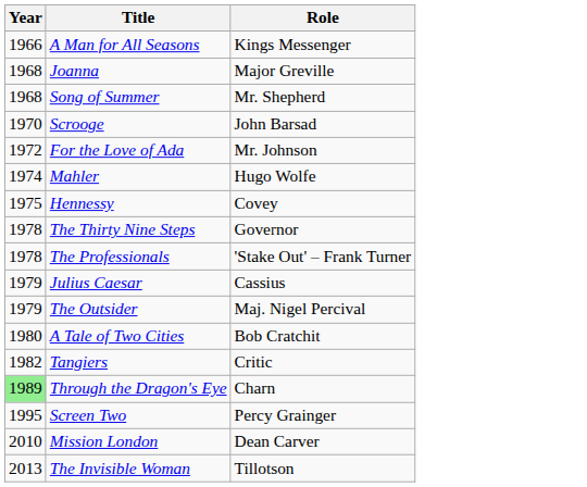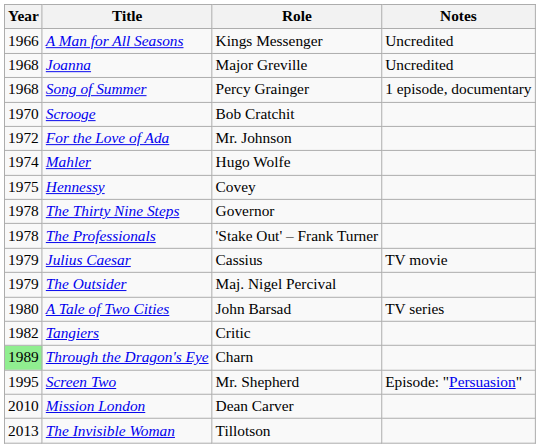+ column: Notes | Uncredited | Uncredited | 1 episode, documentary | TV movie | TV series | Episode: "Persuasion"
Song of Summer | Role: Mr. Shepherd -> Percy Grainger
Scrooge | Role: John Barsad -> Bob Cratchit
A Tale of Two Cities | Role: Bob Cratchit -> John Barsad
Screen Two | Role: Percy Grainger -> Mr. Shepherd
